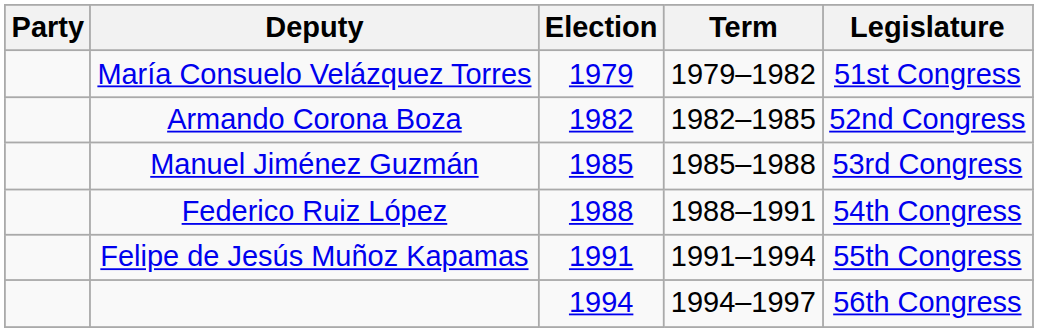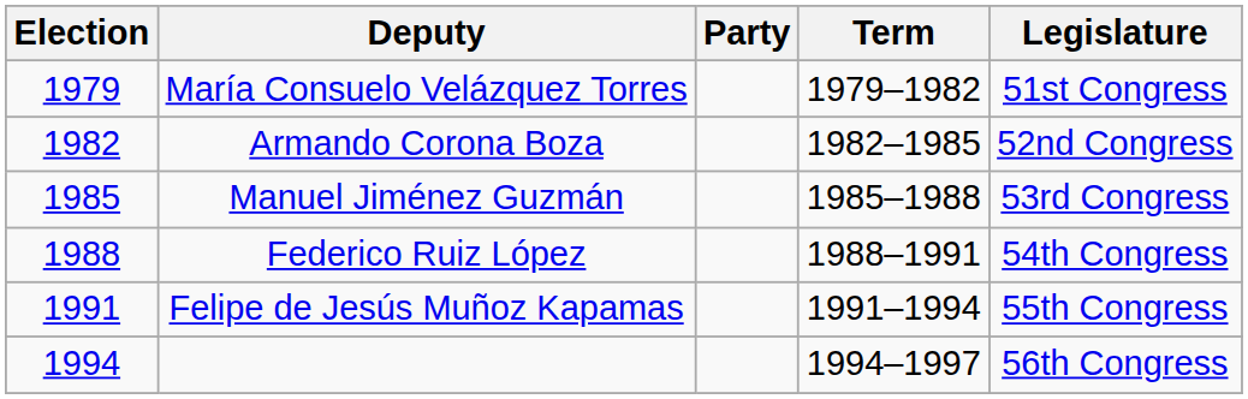columns swapped: Election <-> Party
